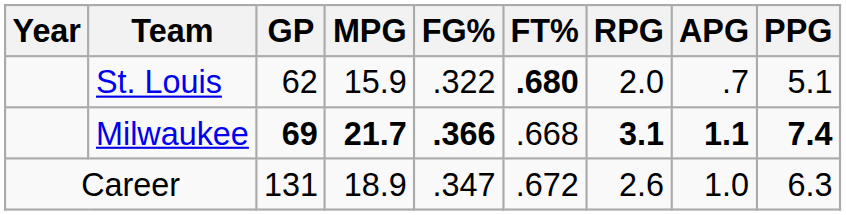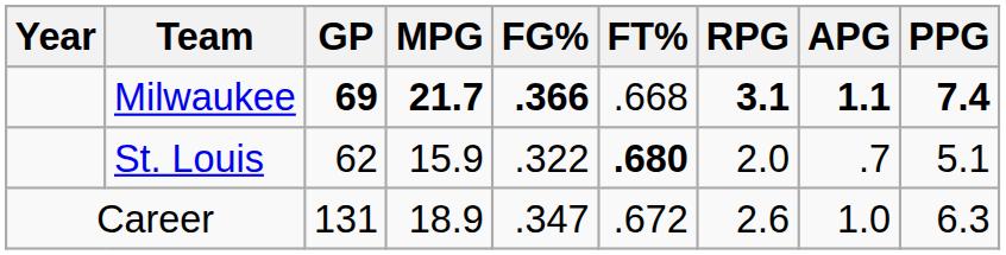rows swapped: Milwaukee <-> St. Louis
